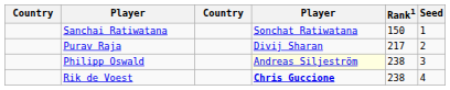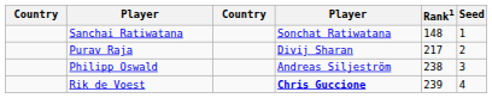Sanchai Ratiwatana | Rank1: 150 -> 148
Philipp Oswald | column 4: lightyellow background -> no background
Rik de Voest | Rank1: 238 -> 239
